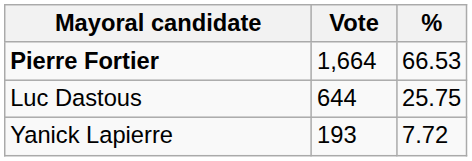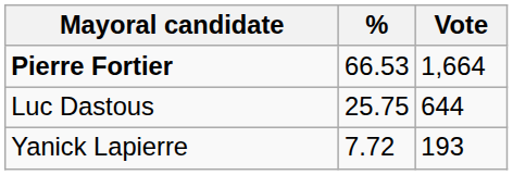columns swapped: Vote <-> %
